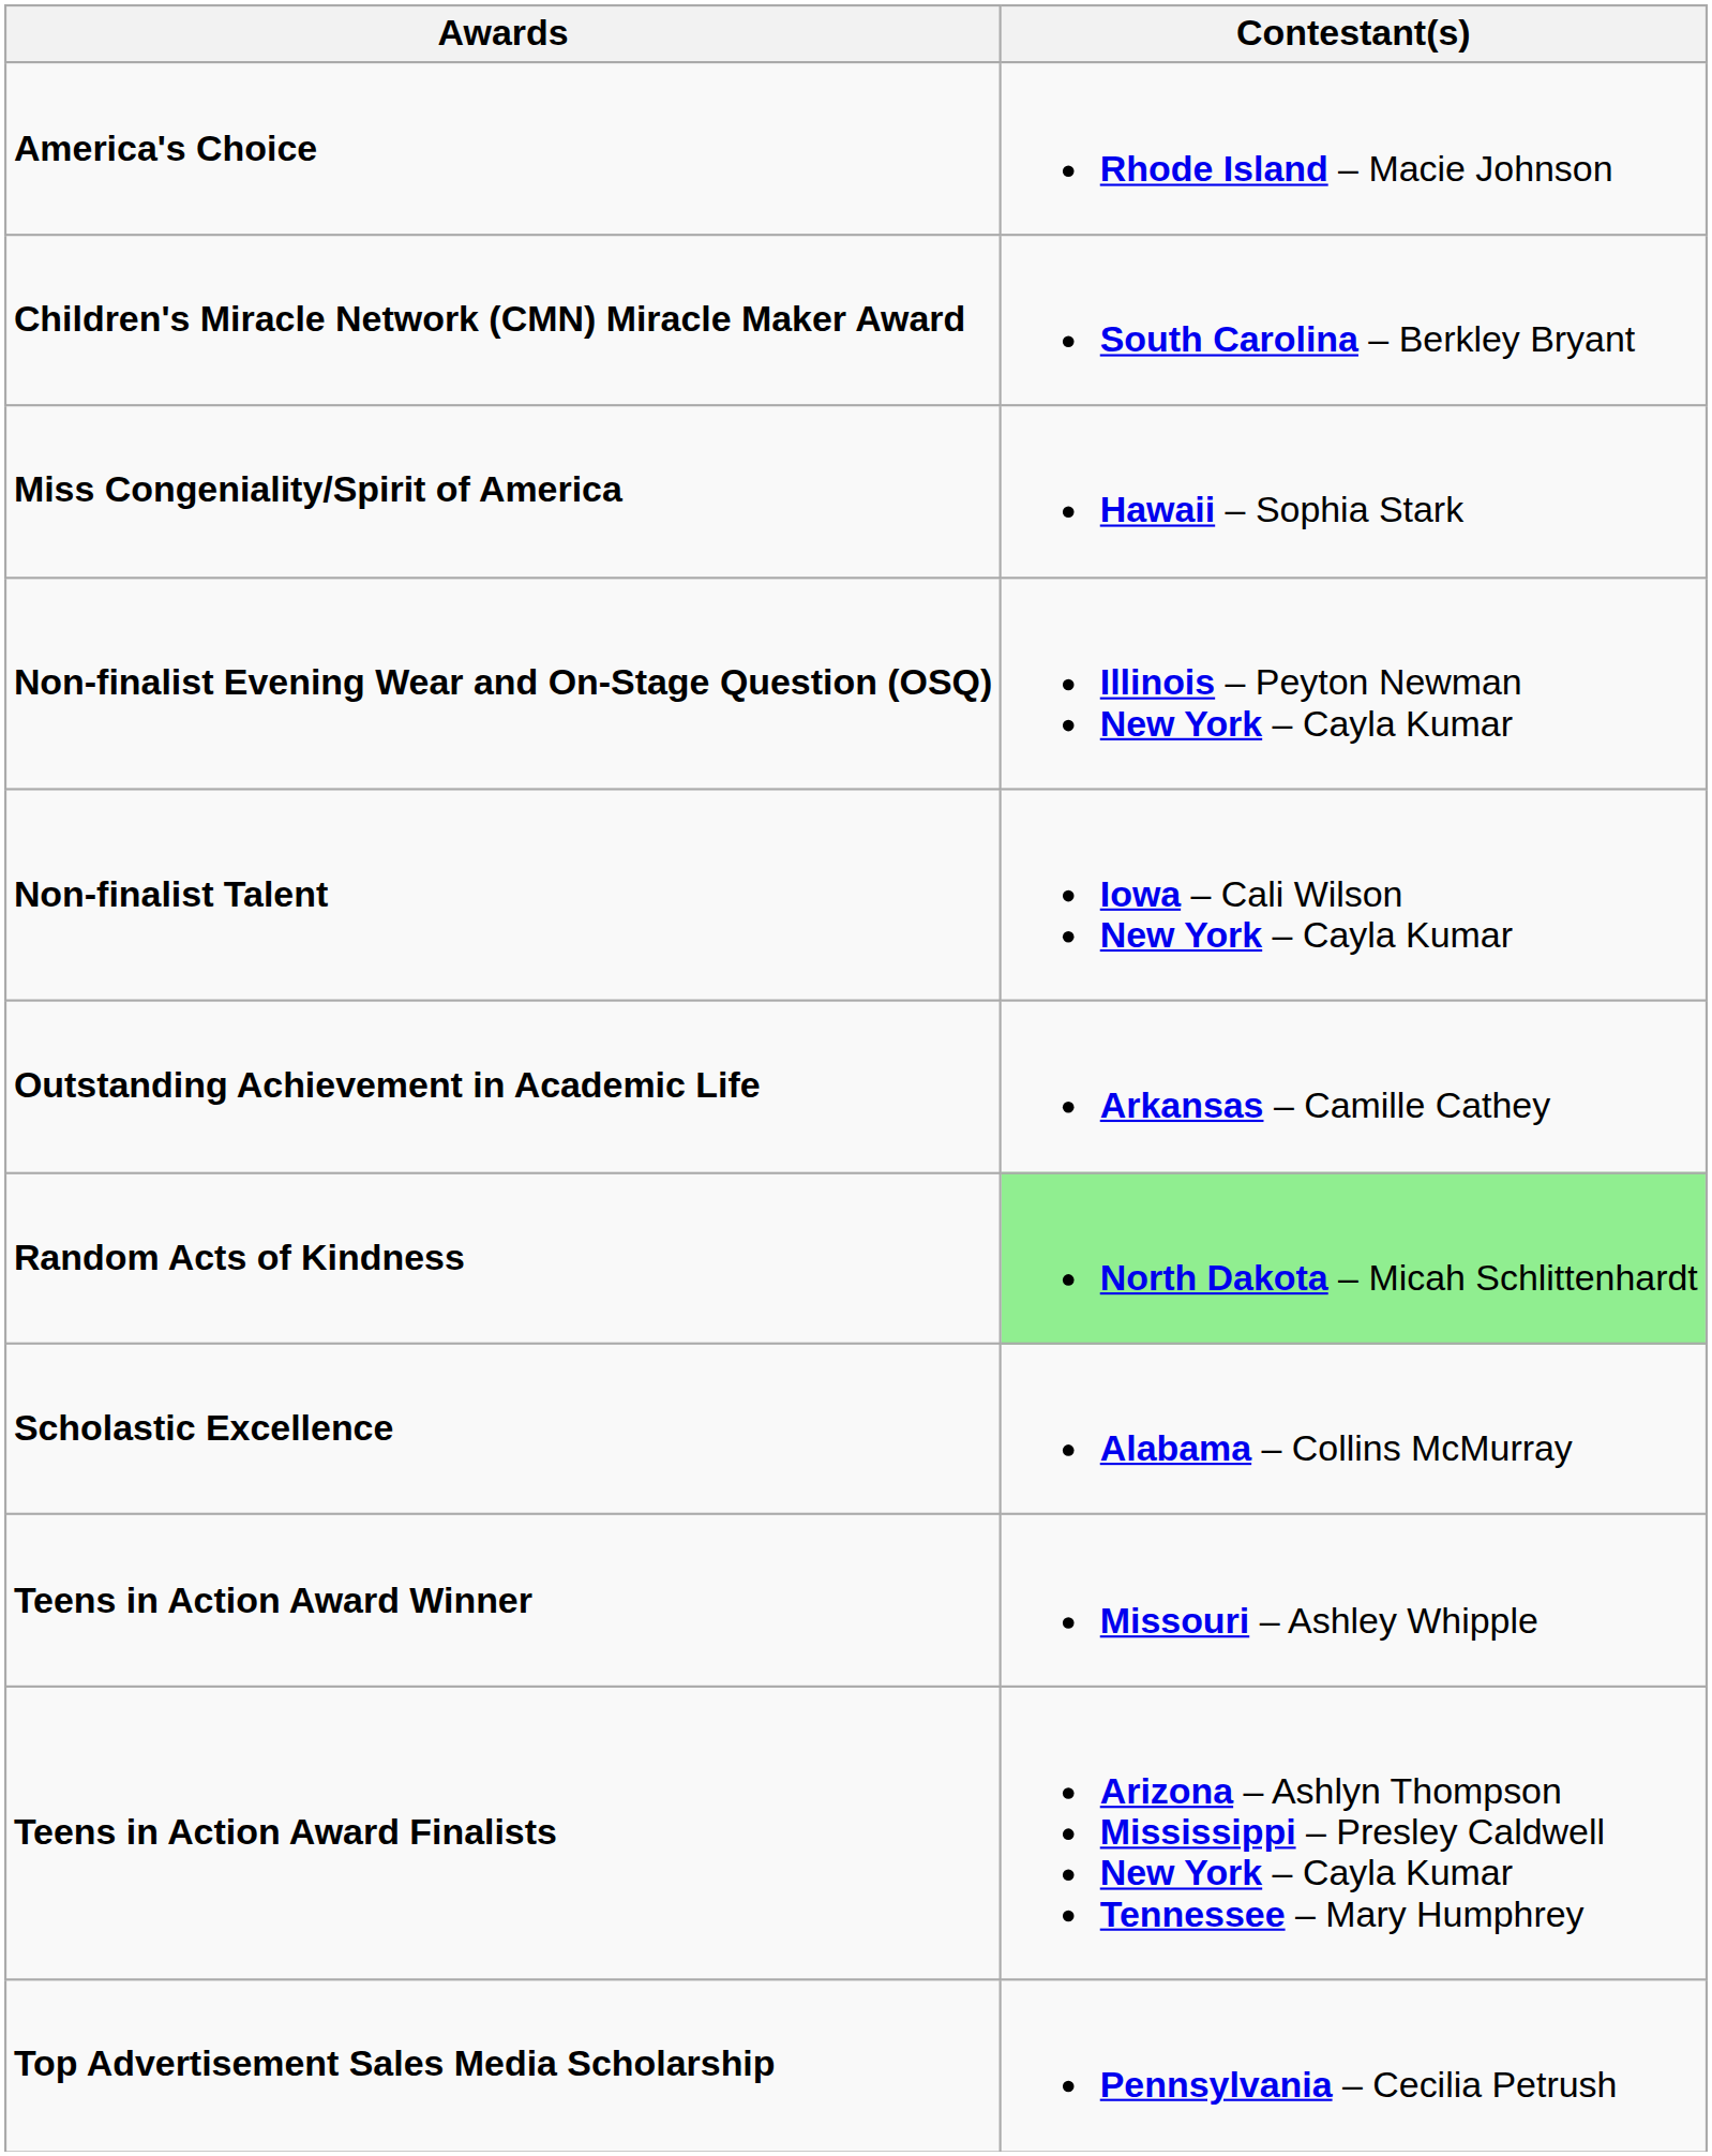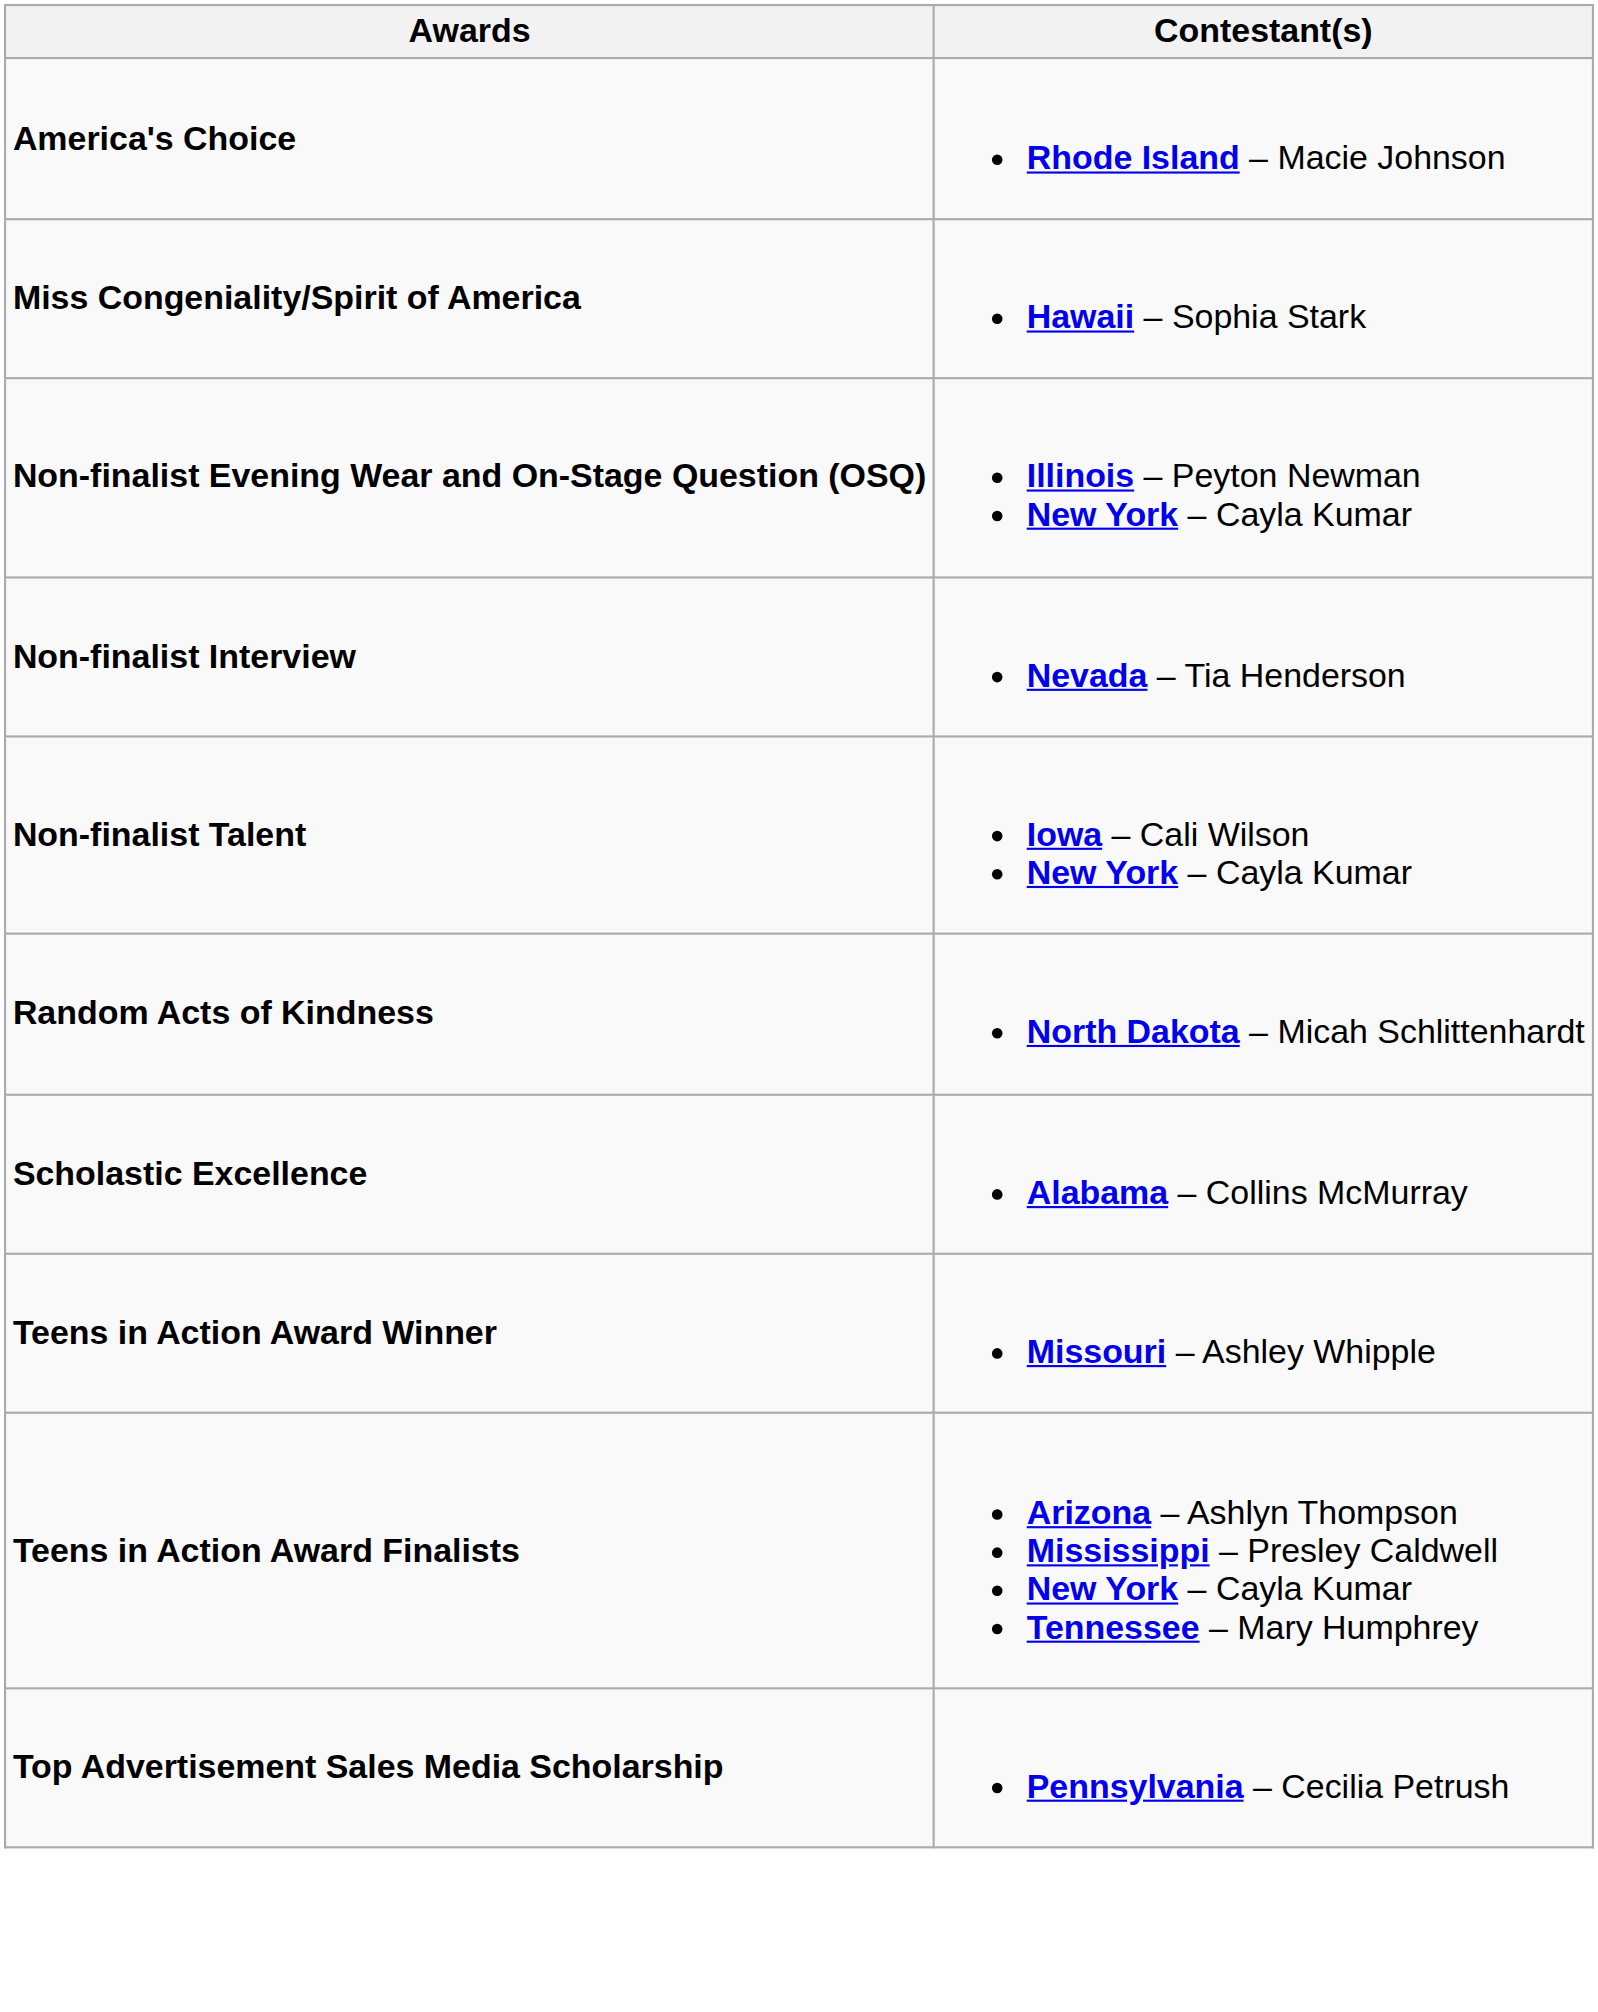- row: Children's Miracle Network (CMN) Miracle Maker Award | South Carolina – Berkley Bryant
+ row: Non-finalist Interview | Nevada – Tia Henderson
- row: Outstanding Achievement in Academic Life | Arkansas – Camille Cathey
Random Acts of Kindness | Contestant(s): lightgreen background -> no background
